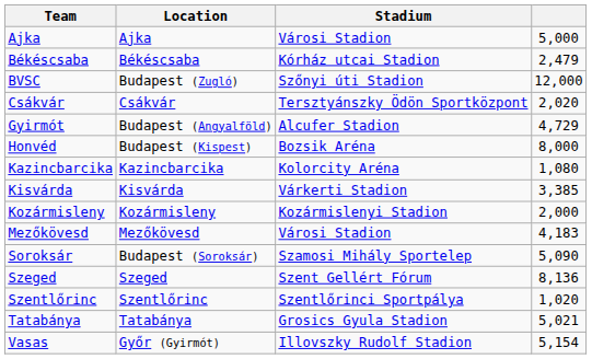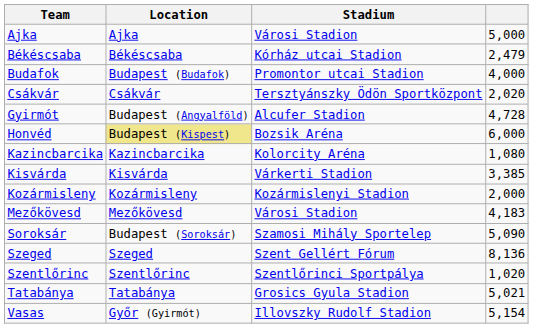+ row: Budafok | Budapest (Budafok) | Promontor utcai Stadion | 4,000
- row: BVSC | Budapest (Zugló) | Szőnyi úti Stadion | 12,000
Gyirmót | column 4: 4,729 -> 4,728
Honvéd | Location: no background -> khaki background
Honvéd | column 4: 8,000 -> 6,000
